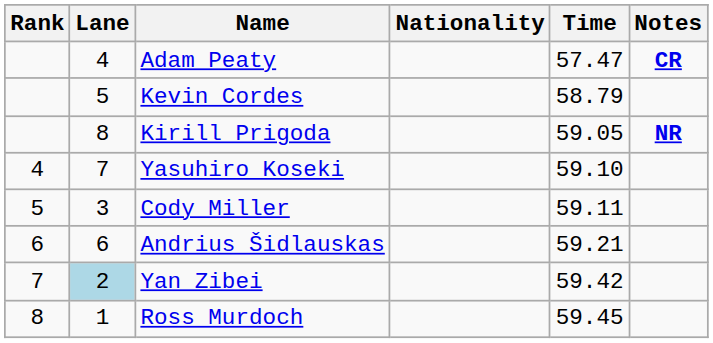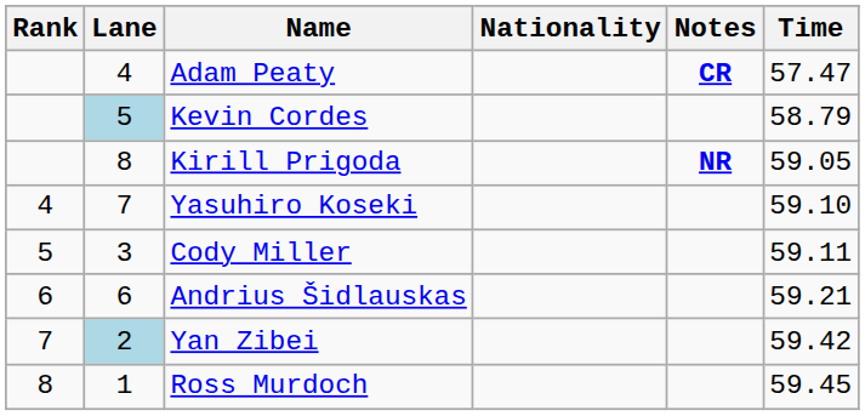columns swapped: Time <-> Notes
Kevin Cordes | Lane: no background -> lightblue background
